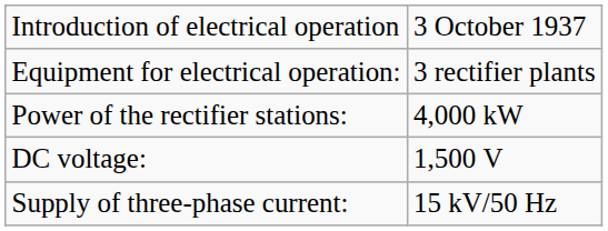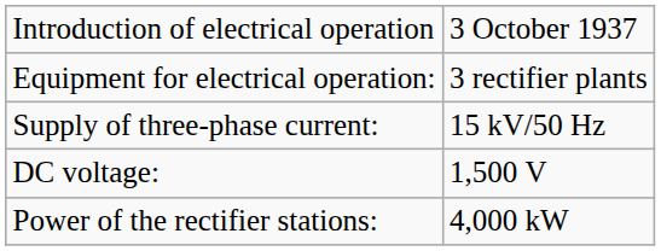rows swapped: Supply of three-phase current: <-> Power of the rectifier stations:
